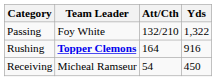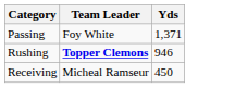- column: Att/Cth | 132/210 | 164 | 54
Passing | Yds: 1,322 -> 1,371
Rushing | Yds: 916 -> 946
